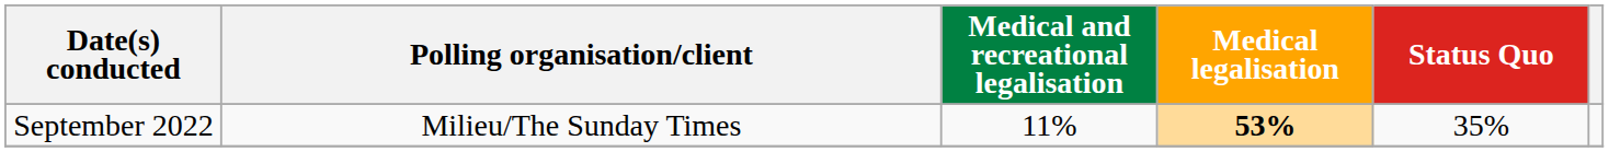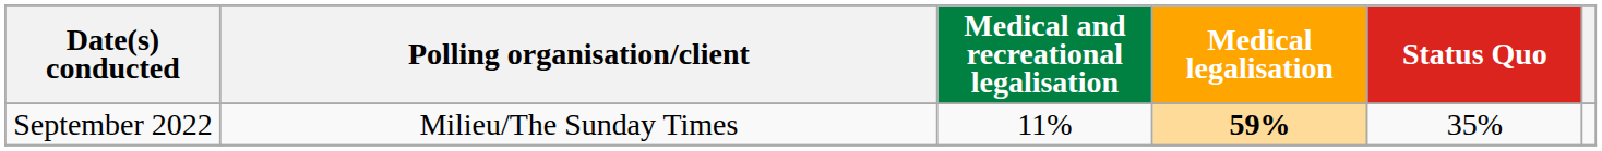September 2022 | Medical legalisation: 53% -> 59%
